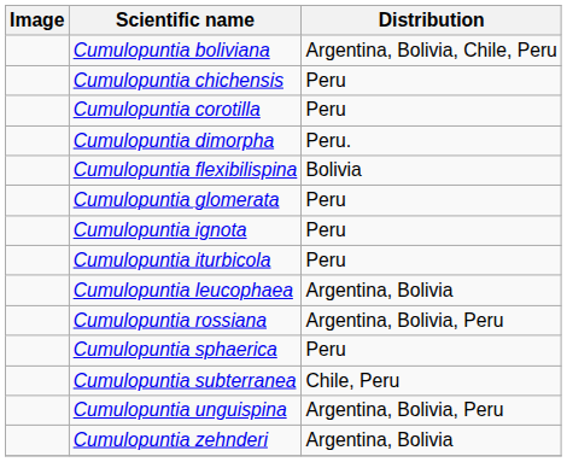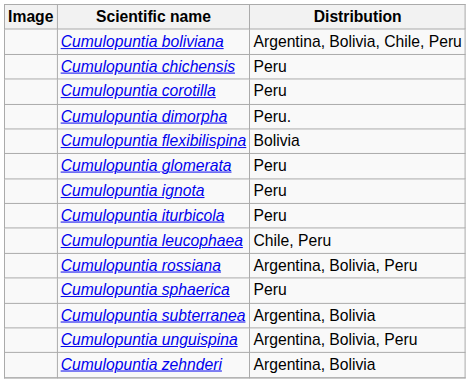Cumulopuntia leucophaea | Distribution: Argentina, Bolivia -> Chile, Peru
Cumulopuntia subterranea | Distribution: Chile, Peru -> Argentina, Bolivia
